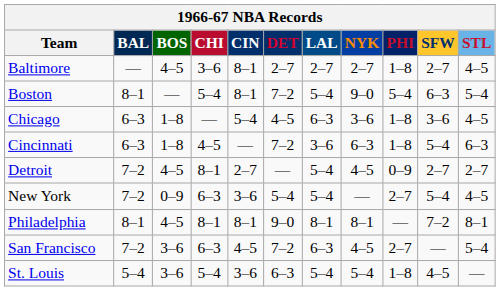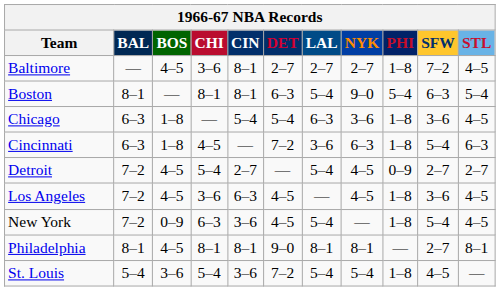Baltimore | SFW: 2–7 -> 7–2
Boston | CHI: 5–4 -> 8–1
Boston | DET: 7–2 -> 6–3
Chicago | DET: 4–5 -> 5–4
Detroit | CHI: 8–1 -> 5–4
+ row: Los Angeles | 7–2 | 4–5 | 3–6 | 6–3 | 4–5 | — | 4–5 | 1–8 | 3–6 | 4–5
New York | DET: 5–4 -> 4–5
New York | PHI: 2–7 -> 1–8
Philadelphia | SFW: 7–2 -> 2–7
- row: San Francisco | 7–2 | 3–6 | 6–3 | 4–5 | 7–2 | 6–3 | 4–5 | 2–7 | — | 5–4
St. Louis | DET: 6–3 -> 7–2
